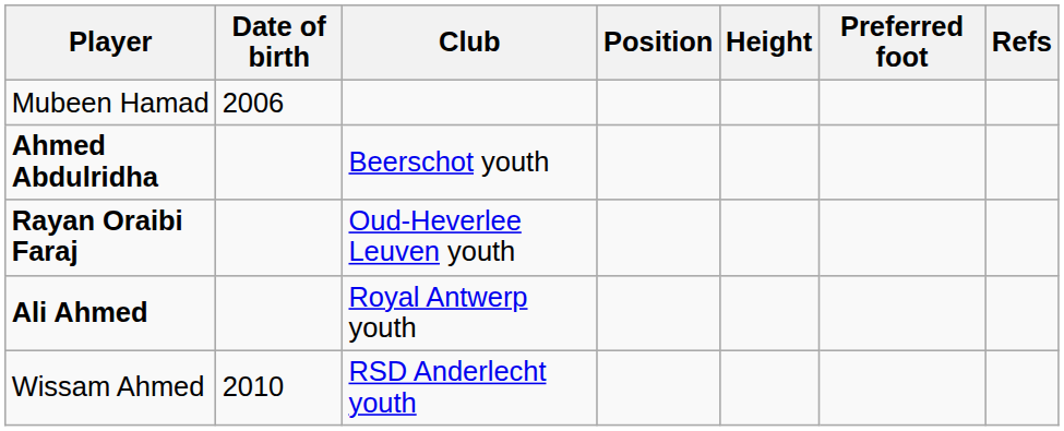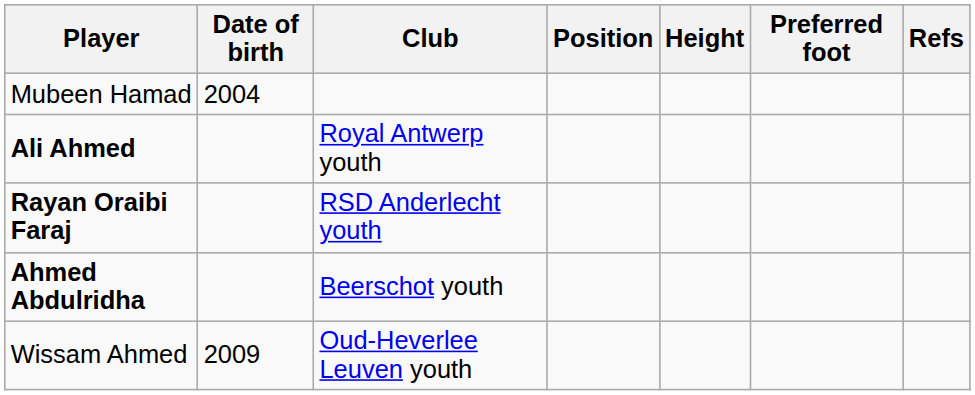Mubeen Hamad | Date of birth: 2006 -> 2004
rows swapped: Ahmed Abdulridha <-> Ali Ahmed
Rayan Oraibi Faraj | Club: Oud-Heverlee Leuven youth -> RSD Anderlecht youth
Wissam Ahmed | Date of birth: 2010 -> 2009
Wissam Ahmed | Club: RSD Anderlecht youth -> Oud-Heverlee Leuven youth
